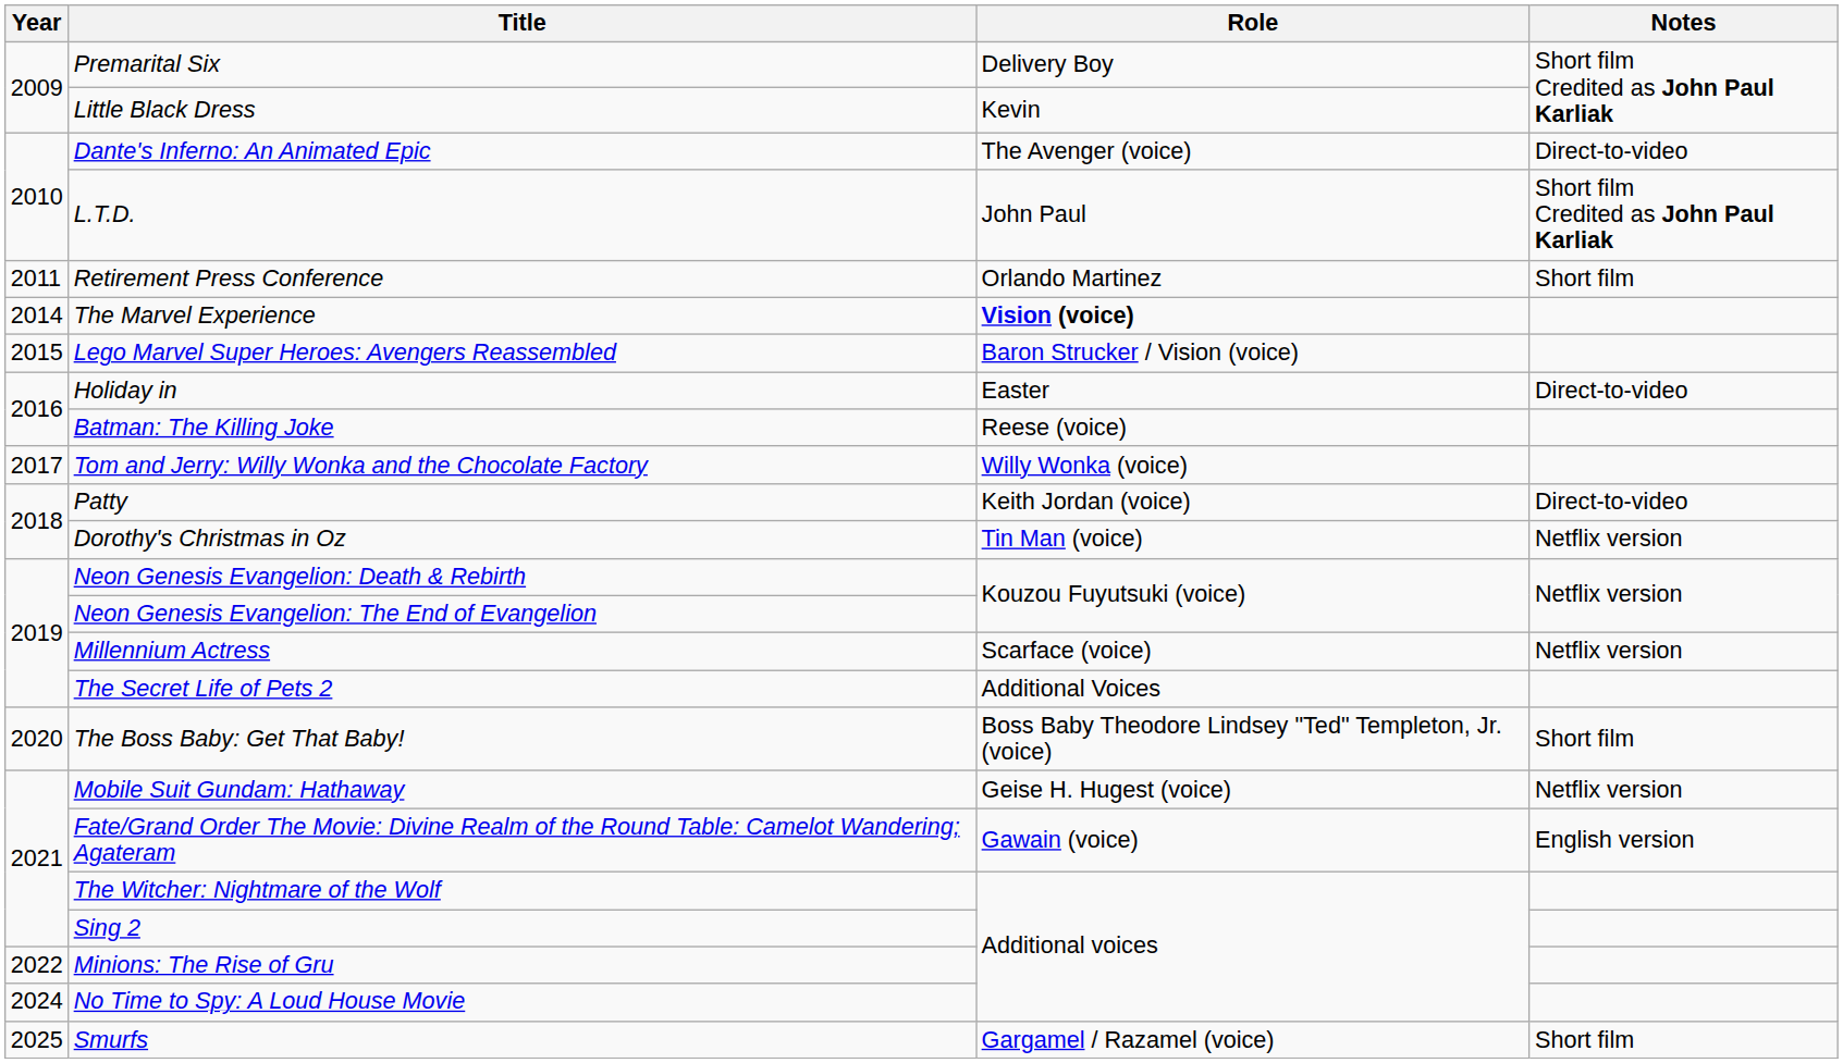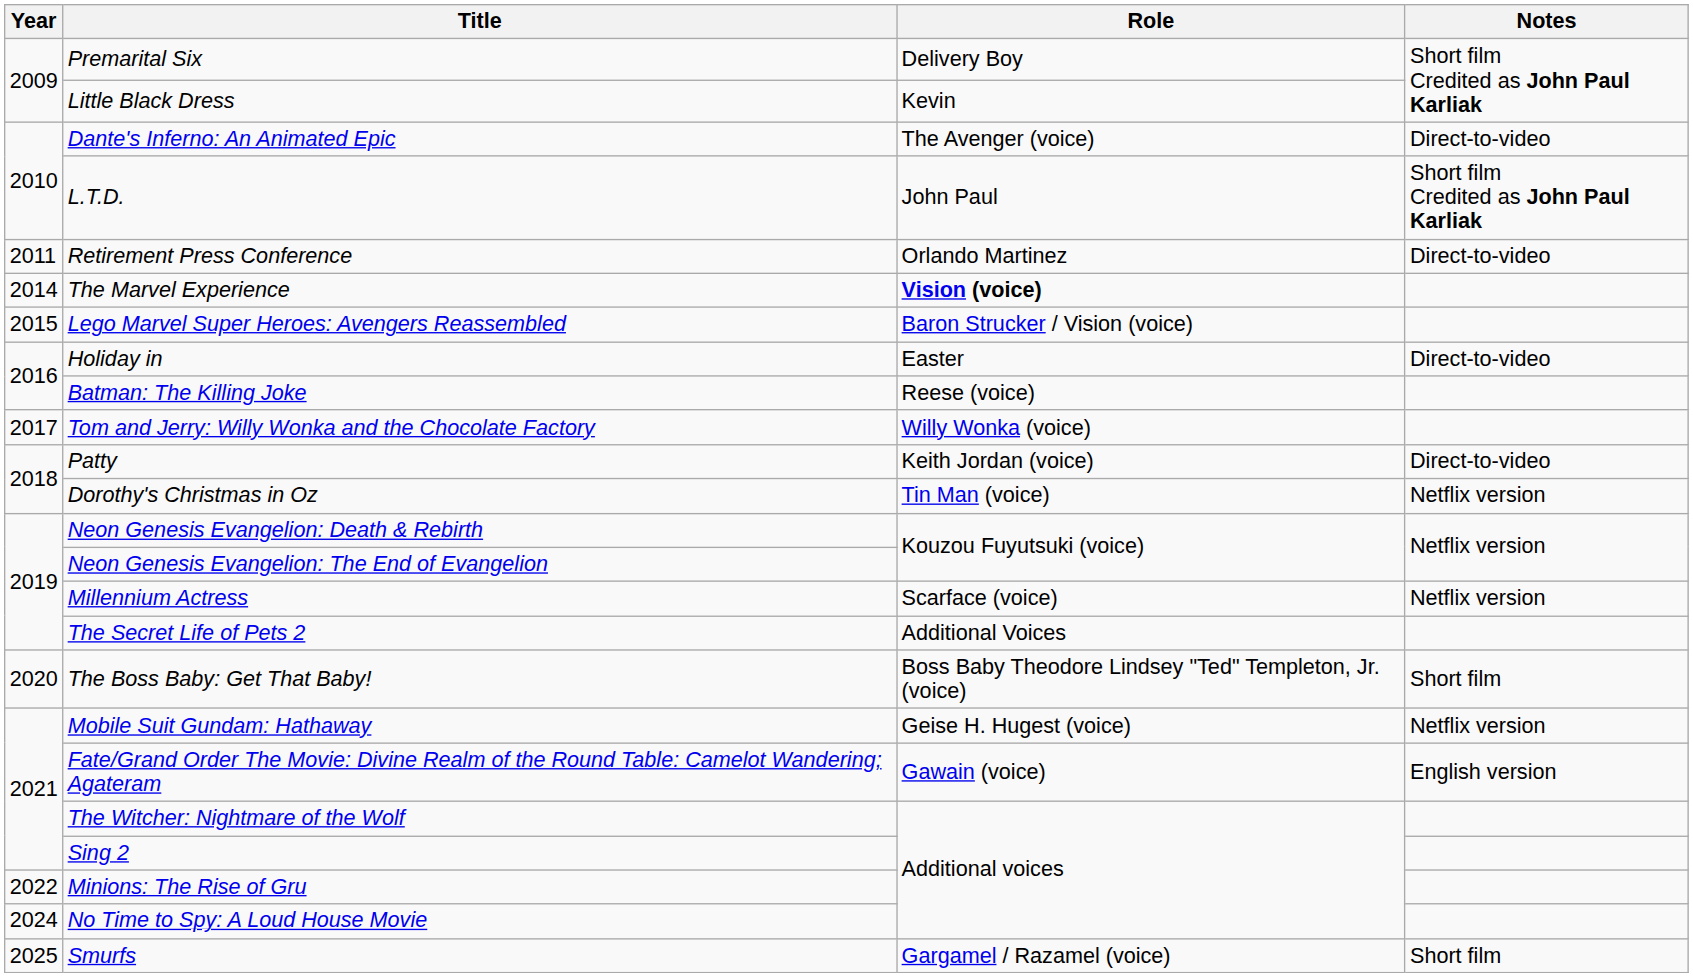Retirement Press Conference | Notes: Short film -> Direct-to-video
